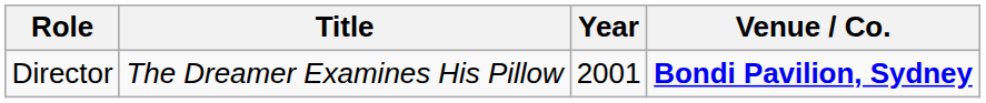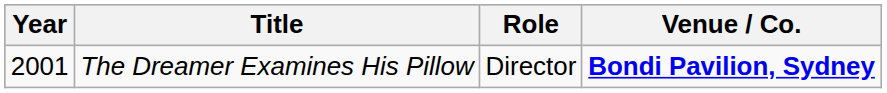columns swapped: Year <-> Role
